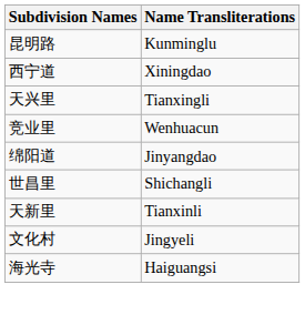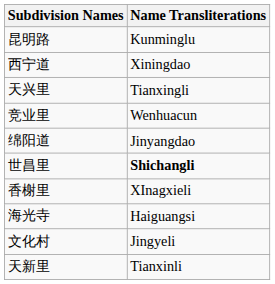世昌里 | Name Transliterations: normal -> bold
+ row: 香榭里 | XInagxieli
rows swapped: 天新里 <-> 海光寺
